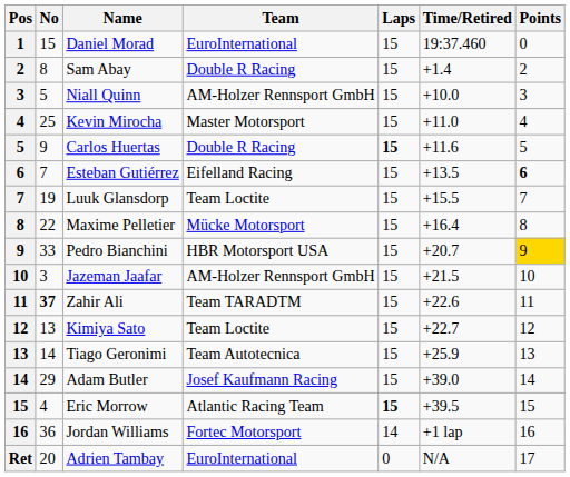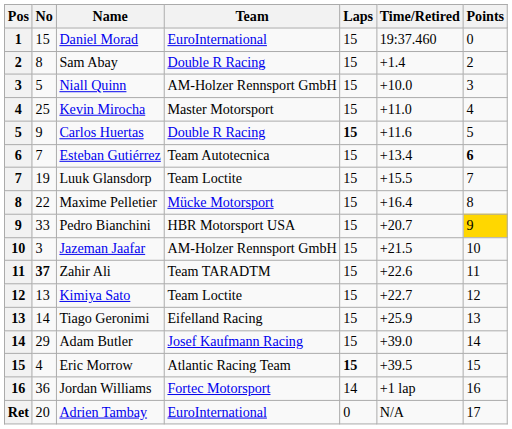Esteban Gutiérrez | Team: Eifelland Racing -> Team Autotecnica
Esteban Gutiérrez | Time/Retired: +13.5 -> +13.4
Tiago Geronimi | Team: Team Autotecnica -> Eifelland Racing
